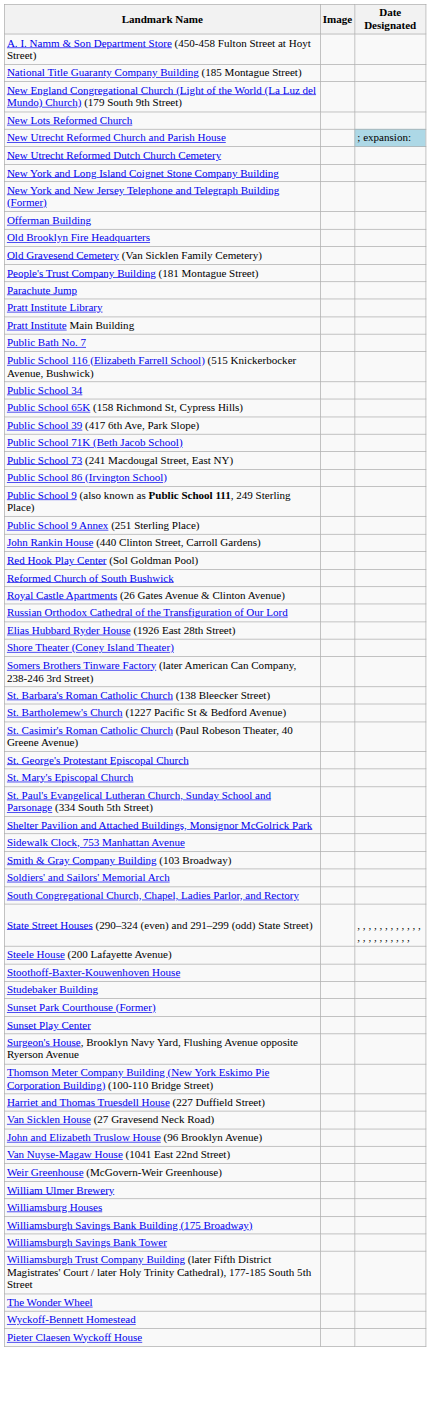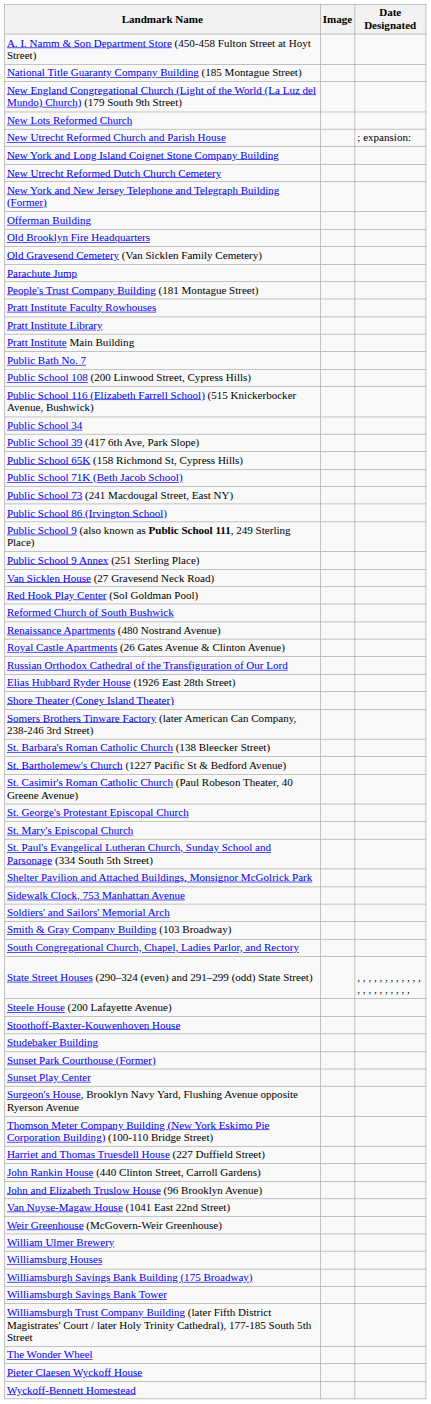New Utrecht Reformed Church and Parish House | Date Designated: lightblue background -> no background
rows swapped: New Utrecht Reformed Dutch Church Cemetery <-> New York and Long Island Coignet Stone Company Building
rows swapped: Parachute Jump <-> People's Trust Company Building (181 Montague Street)
+ row: Pratt Institute Faculty Rowhouses
+ row: Public School 108 (200 Linwood Street, Cypress Hills)
rows swapped: Public School 39 (417 6th Ave, Park Slope) <-> Public School 65K (158 Richmond St, Cypress Hills)
rows swapped: John Rankin House (440 Clinton Street, Carroll Gardens) <-> Van Sicklen House (27 Gravesend Neck Road)
+ row: Renaissance Apartments (480 Nostrand Avenue)
rows swapped: Smith & Gray Company Building (103 Broadway) <-> Soldiers' and Sailors' Memorial Arch
rows swapped: Pieter Claesen Wyckoff House <-> Wyckoff-Bennett Homestead
